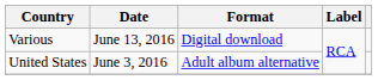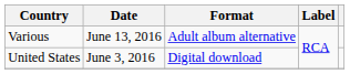Various | Format: Digital download -> Adult album alternative
United States | Format: Adult album alternative -> Digital download
